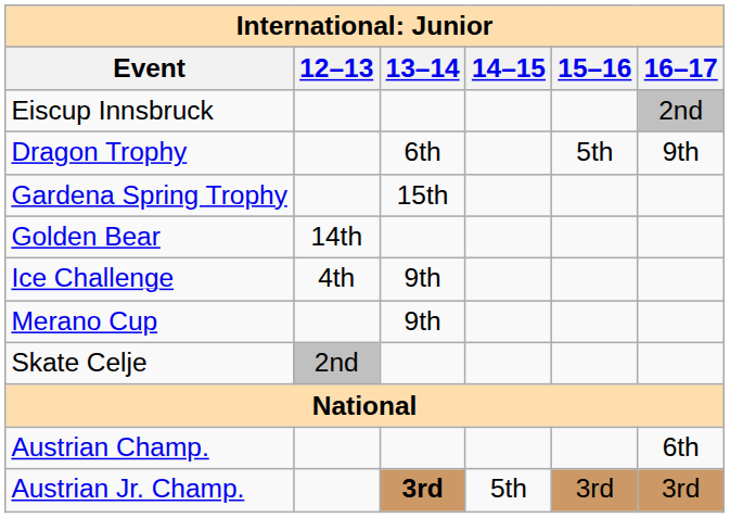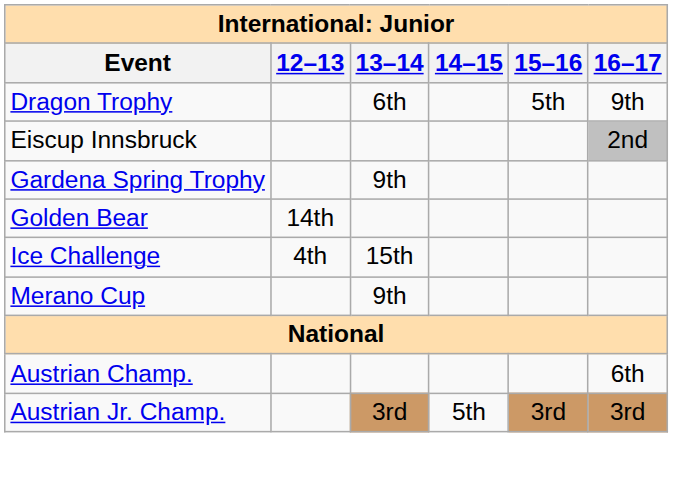rows swapped: Dragon Trophy <-> Eiscup Innsbruck
Gardena Spring Trophy | 13–14: 15th -> 9th
Ice Challenge | 13–14: 9th -> 15th
- row: Skate Celje | 2nd
Austrian Jr. Champ. | 13–14: bold -> normal
